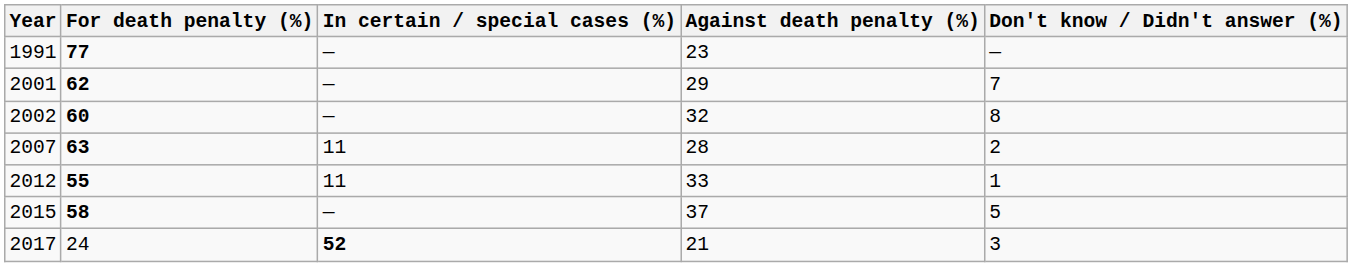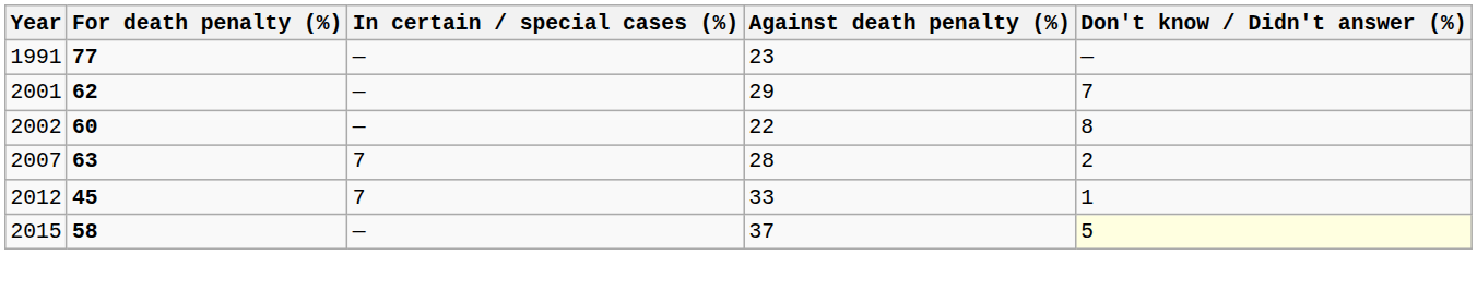2002 | Against death penalty (%): 32 -> 22
2007 | In certain / special cases (%): 11 -> 7
2012 | For death penalty (%): 55 -> 45
2012 | In certain / special cases (%): 11 -> 7
2015 | Don't know / Didn't answer (%): no background -> lightyellow background
- row: 2017 | 24 | 52 | 21 | 3
